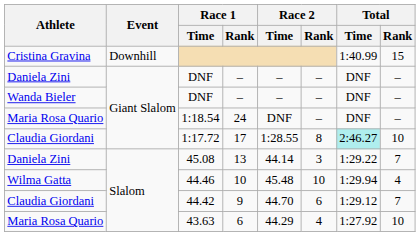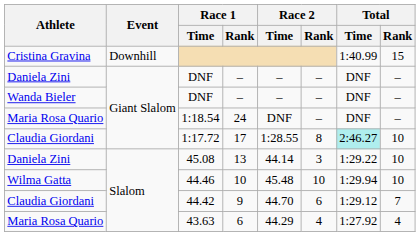45.08 | Total / Rank: 7 -> 10
44.46 | Total / Rank: 4 -> 10
43.63 | Total / Rank: 10 -> 4
